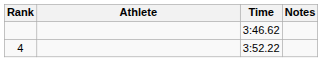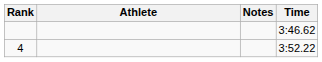columns swapped: Time <-> Notes
